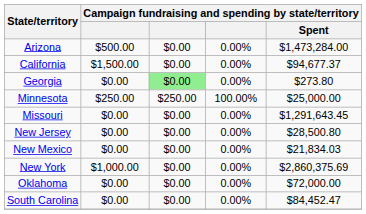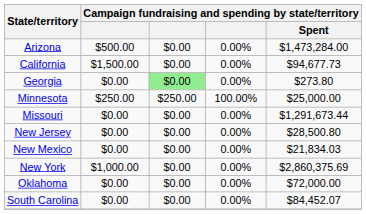California | Campaign fundraising and spending by state/territory / Spent: $94,677.37 -> $94,677.73
Missouri | Campaign fundraising and spending by state/territory / Spent: $1,291,643.45 -> $1,291,673.44
South Carolina | Campaign fundraising and spending by state/territory / Spent: $84,452.47 -> $84,452.07
